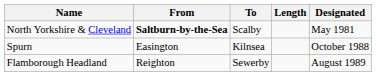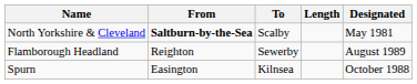rows swapped: Spurn <-> Flamborough Headland
